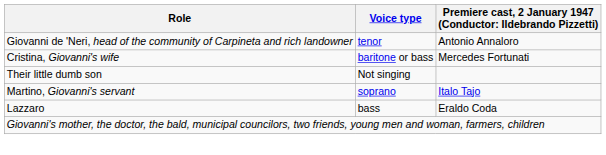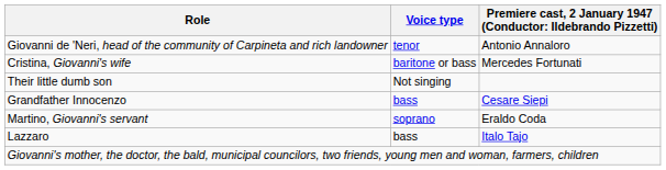+ row: Grandfather Innocenzo | bass | Cesare Siepi
Martino, Giovanni's servant | column 3: Italo Tajo -> Eraldo Coda
Lazzaro | column 3: Eraldo Coda -> Italo Tajo
